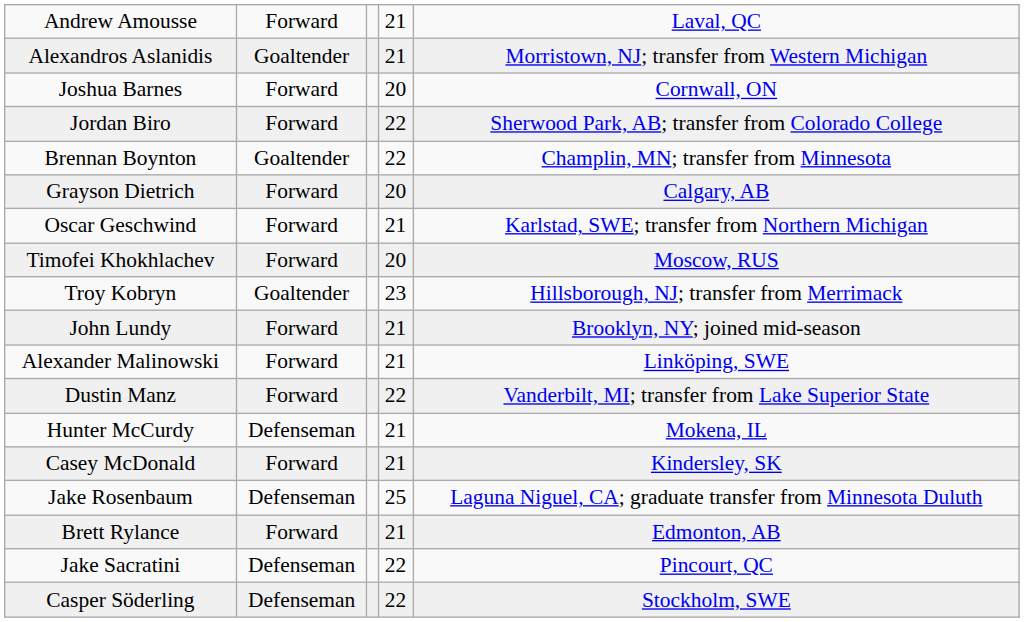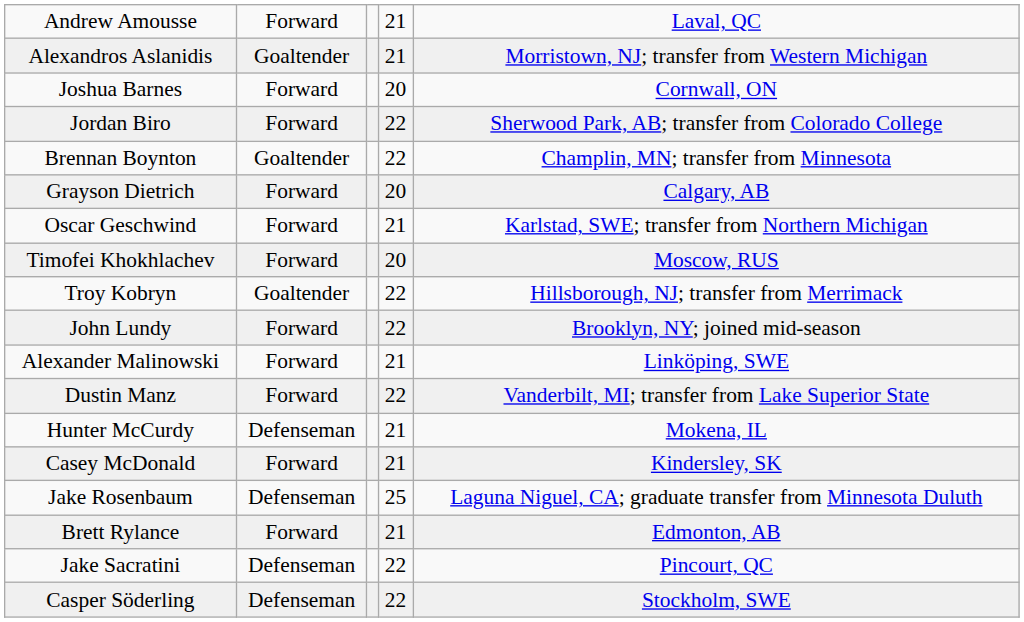Troy Kobryn | column 4: 23 -> 22
John Lundy | column 4: 21 -> 22
